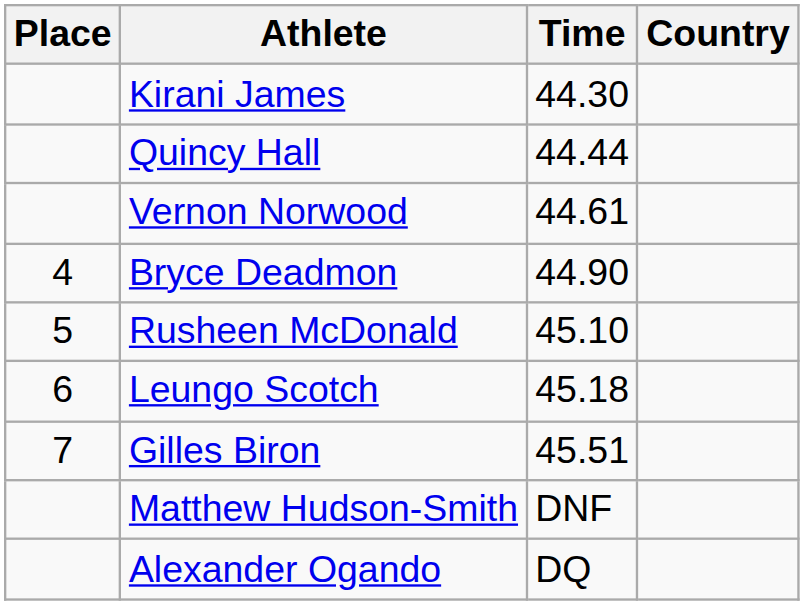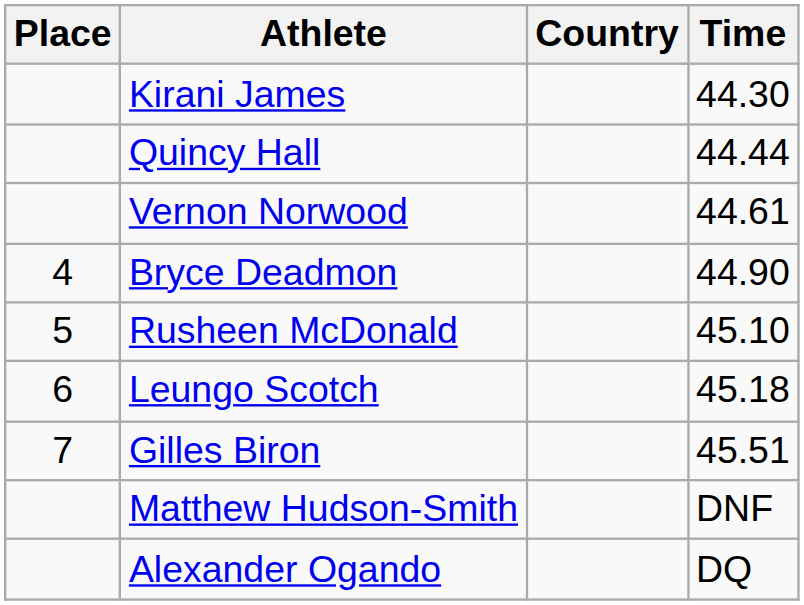columns swapped: Country <-> Time
